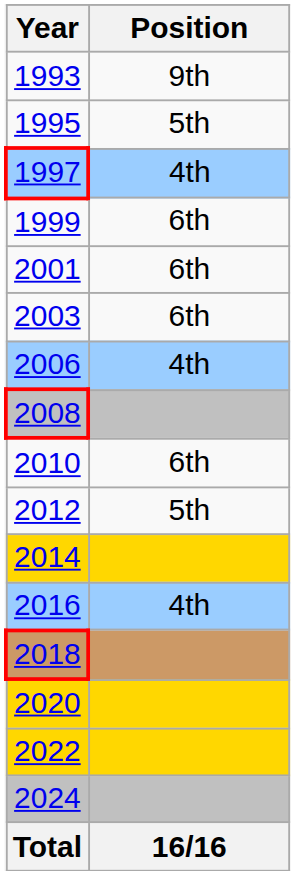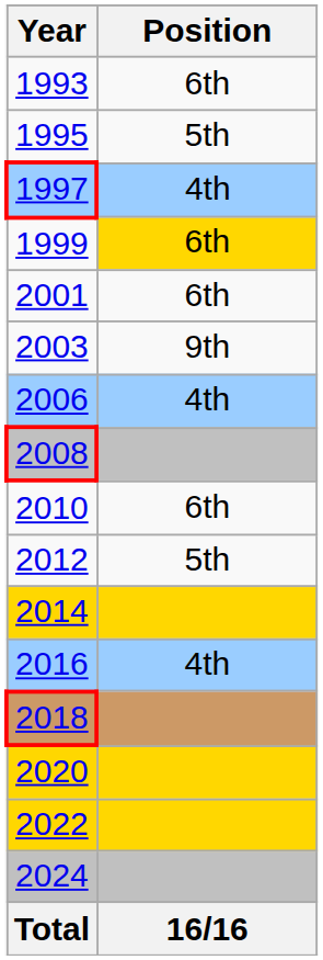1993 | Position: 9th -> 6th
1999 | Position: no background -> gold background
2003 | Position: 6th -> 9th
